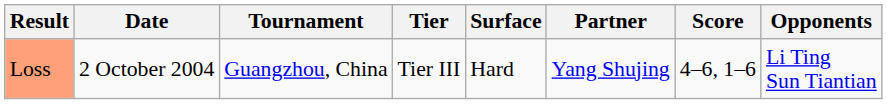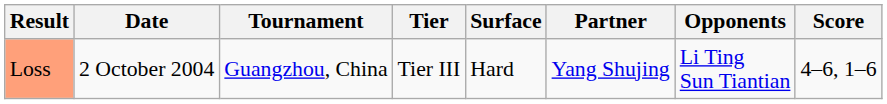columns swapped: Opponents <-> Score
